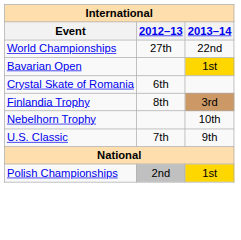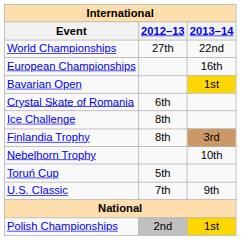+ row: European Championships | 16th
+ row: Ice Challenge | 8th
+ row: Toruń Cup | 5th
